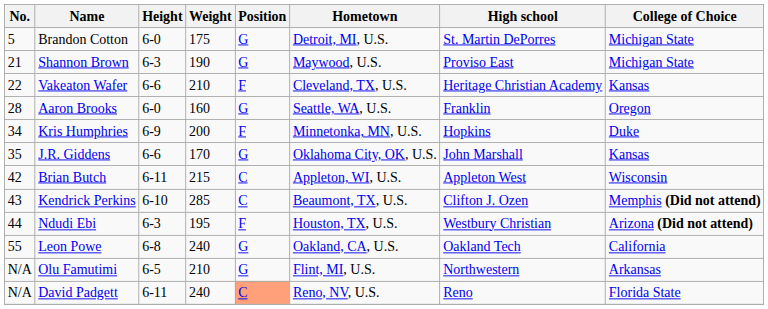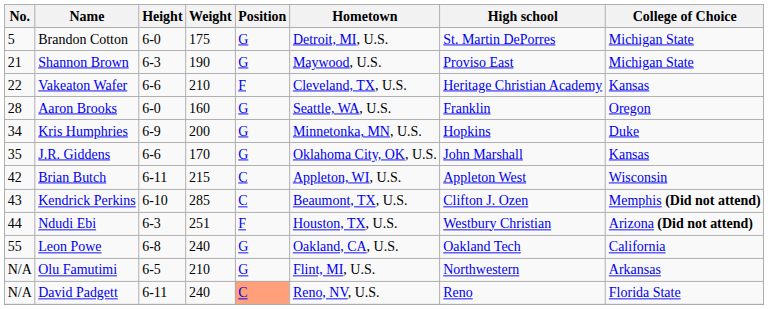Kris Humphries | Position: F -> G
Ndudi Ebi | Weight: 195 -> 251
